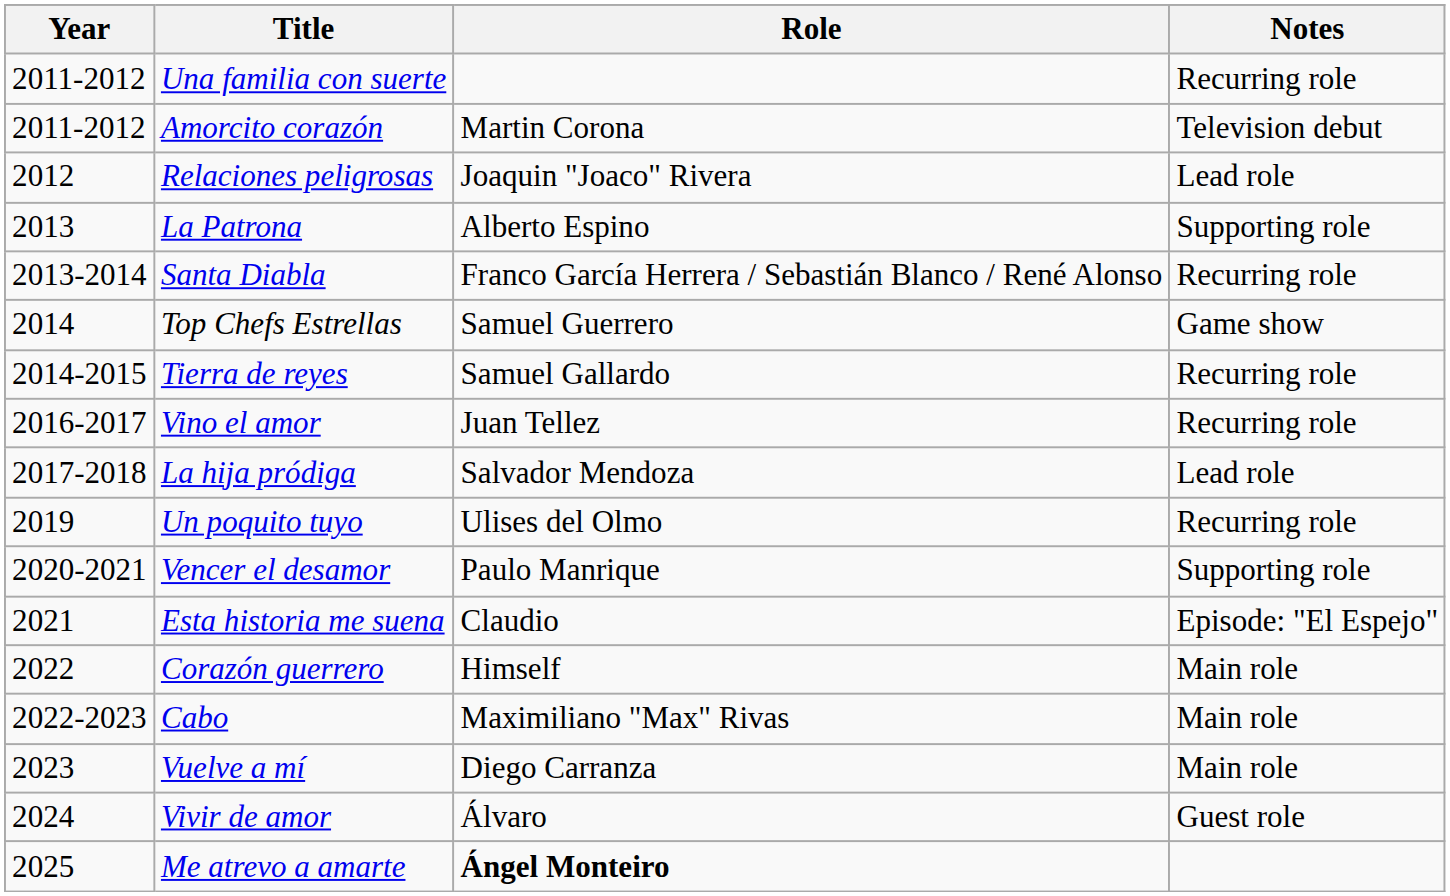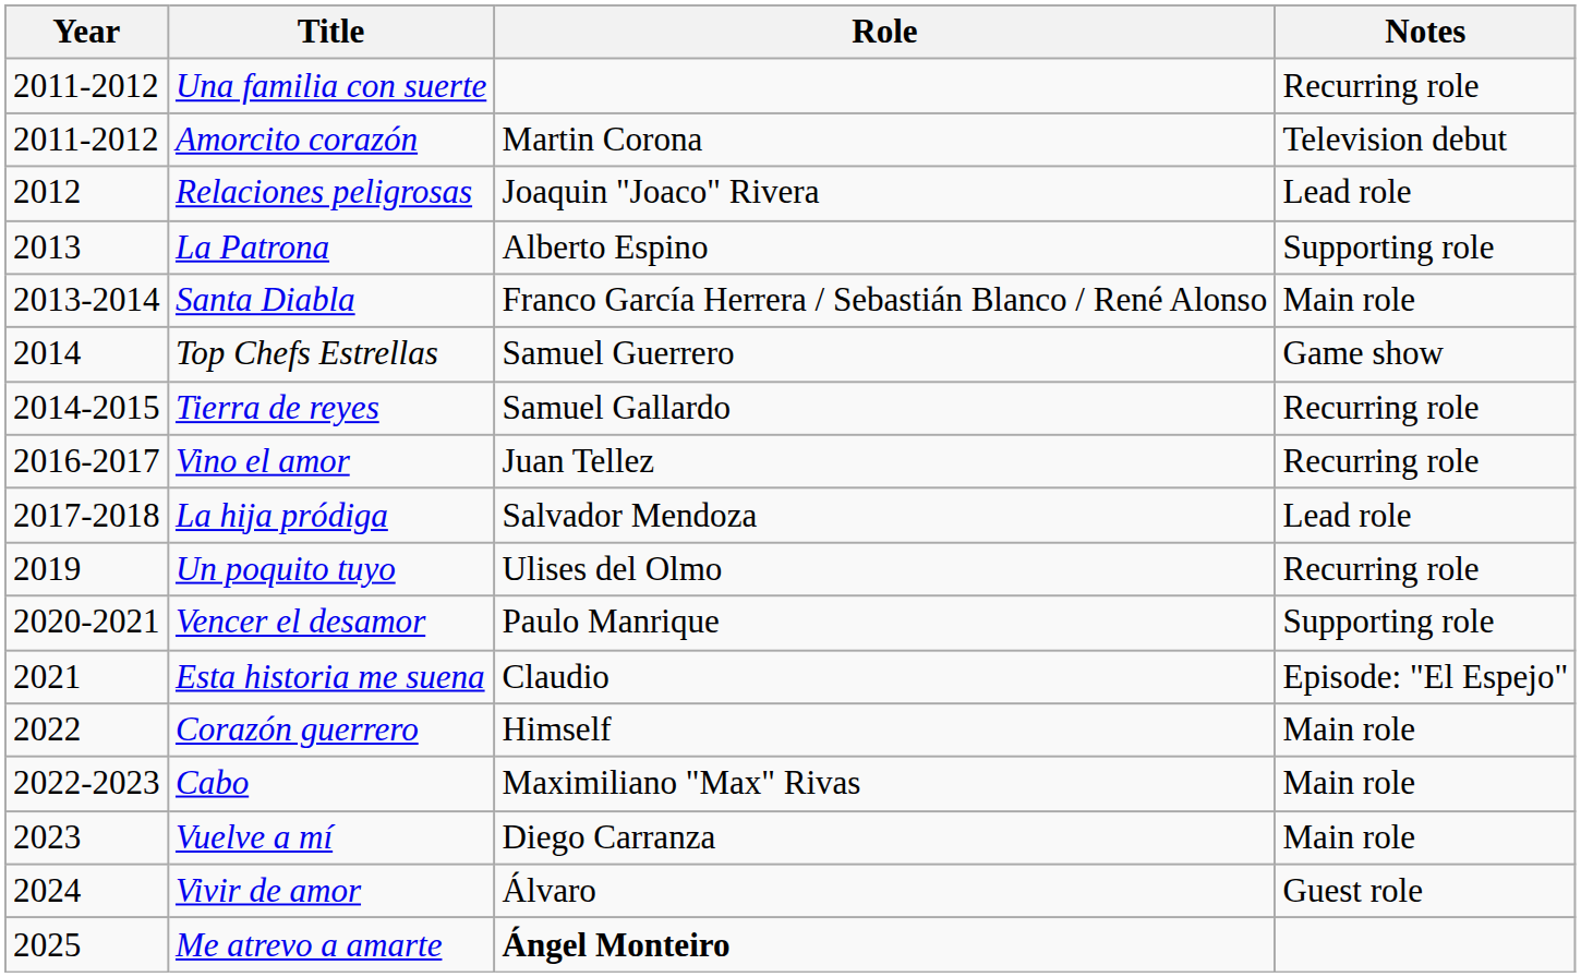Santa Diabla | Notes: Recurring role -> Main role
